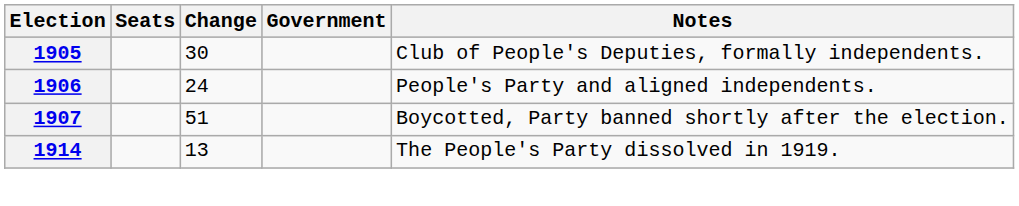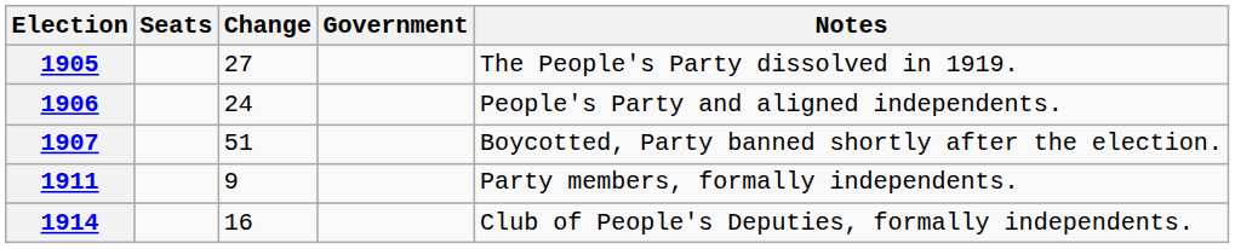1905 | Change: 30 -> 27
1905 | Notes: Club of People's Deputies, formally independents. -> The People's Party dissolved in 1919.
+ row: 1911 | 9 | Party members, formally independents.
1914 | Change: 13 -> 16
1914 | Notes: The People's Party dissolved in 1919. -> Club of People's Deputies, formally independents.
